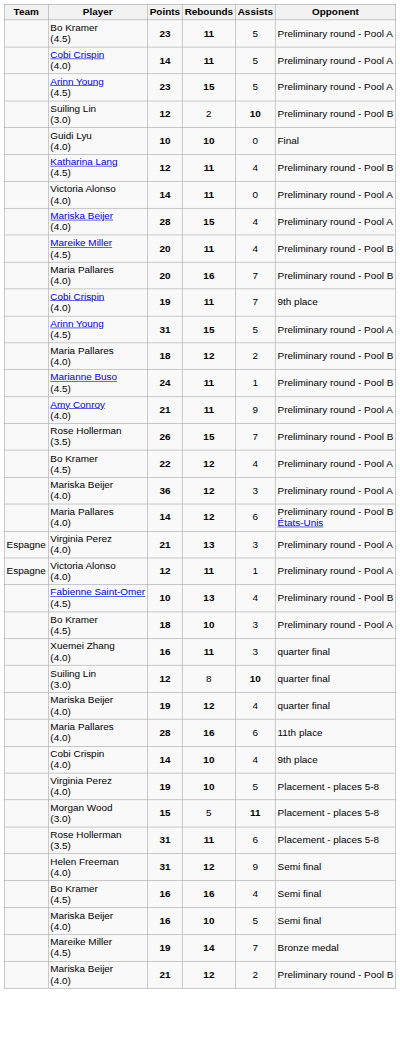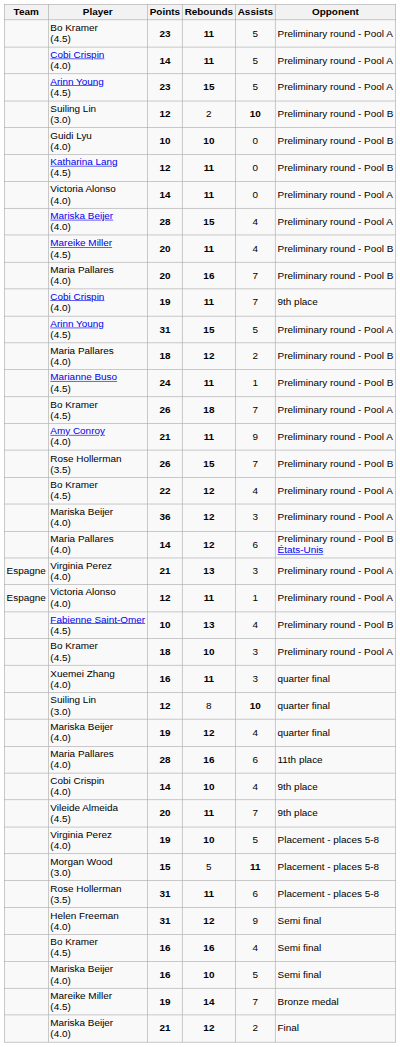Guidi Lyu (4.0) | Opponent: Final -> Preliminary round - Pool B
Katharina Lang (4.5) | Assists: 4 -> 0
+ row: Bo Kramer (4.5) | 26 | 18 | 7 | Preliminary round - Pool A
+ row: Vileide Almeida (4.5) | 20 | 11 | 7 | 9th place
Mariska Beijer (4.0) / 21 | Opponent: Preliminary round - Pool B -> Final
